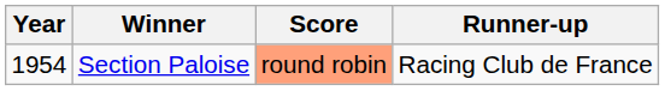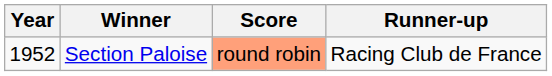Section Paloise | Year: 1954 -> 1952
